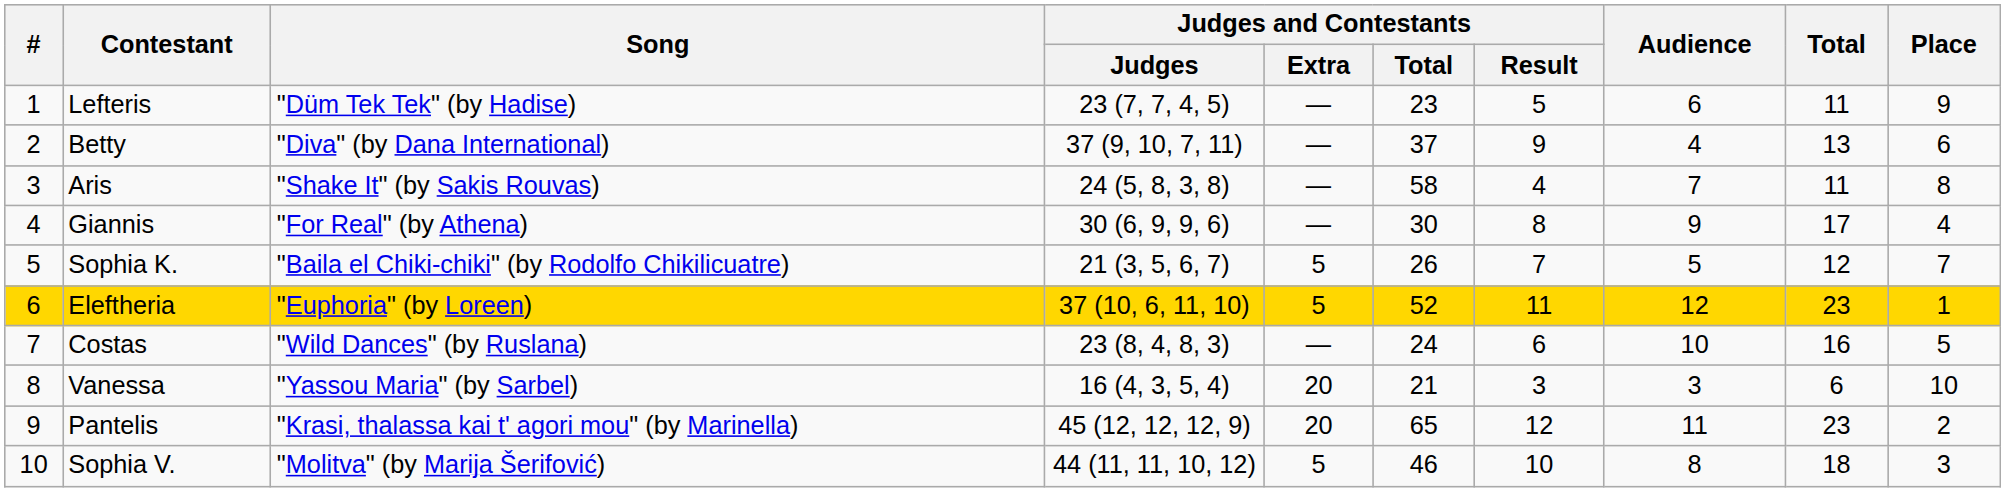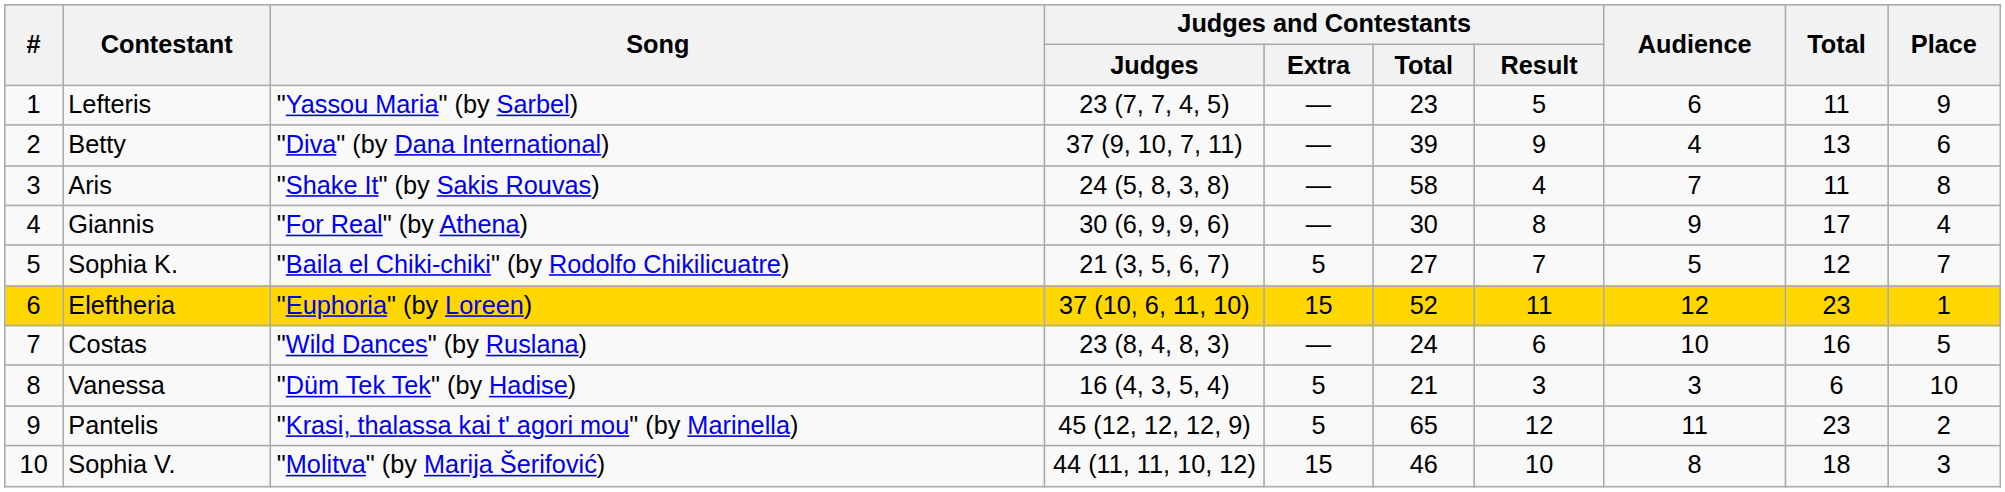Lefteris | Song: "Düm Tek Tek" (by Hadise) -> "Yassou Maria" (by Sarbel)
Betty | Judges and Contestants / Total: 37 -> 39
Sophia K. | Judges and Contestants / Total: 26 -> 27
Eleftheria | Judges and Contestants / Extra: 5 -> 15
Vanessa | Song: "Yassou Maria" (by Sarbel) -> "Düm Tek Tek" (by Hadise)
Vanessa | Judges and Contestants / Extra: 20 -> 5
Pantelis | Judges and Contestants / Extra: 20 -> 5
Sophia V. | Judges and Contestants / Extra: 5 -> 15
